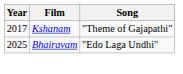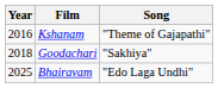Kshanam | Year: 2017 -> 2016
+ row: 2018 | Goodachari | "Sakhiya"
